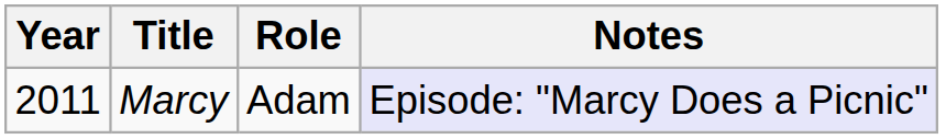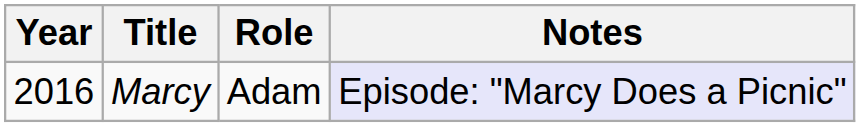Marcy | Year: 2011 -> 2016
